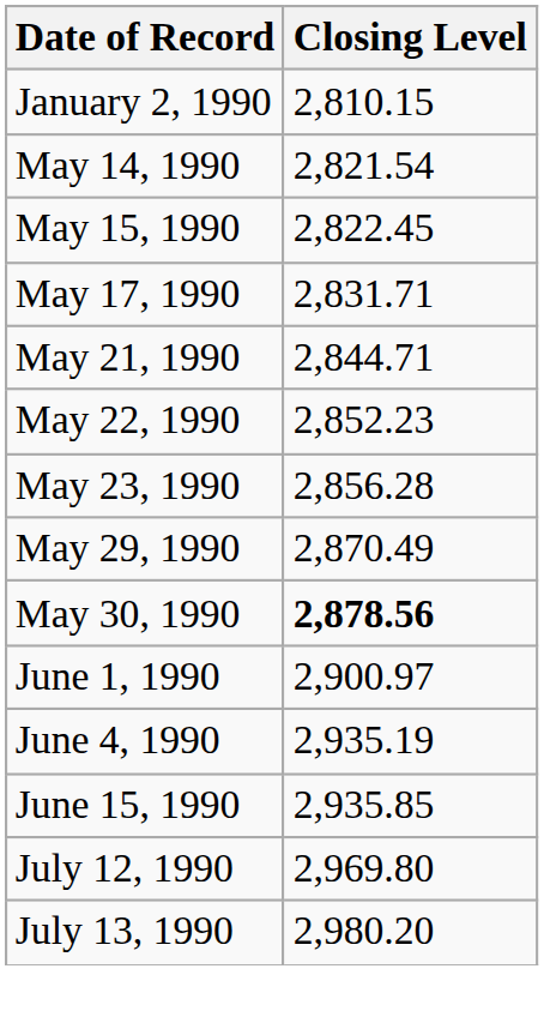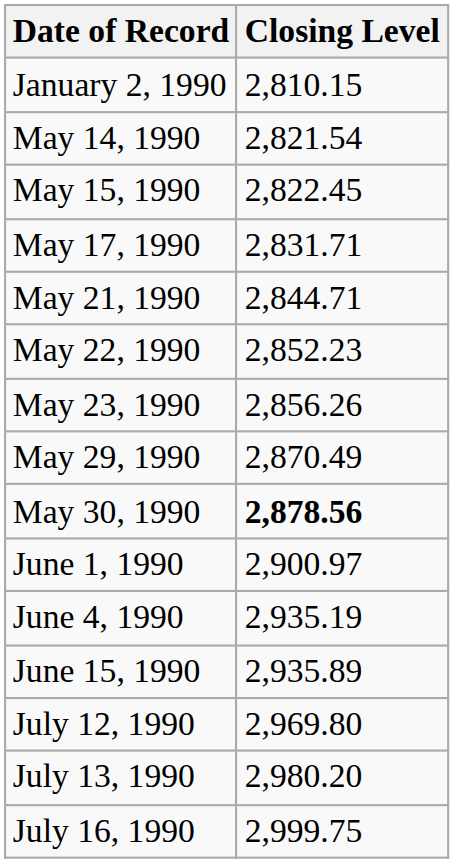May 23, 1990 | Closing Level: 2,856.28 -> 2,856.26
June 15, 1990 | Closing Level: 2,935.85 -> 2,935.89
+ row: July 16, 1990 | 2,999.75
